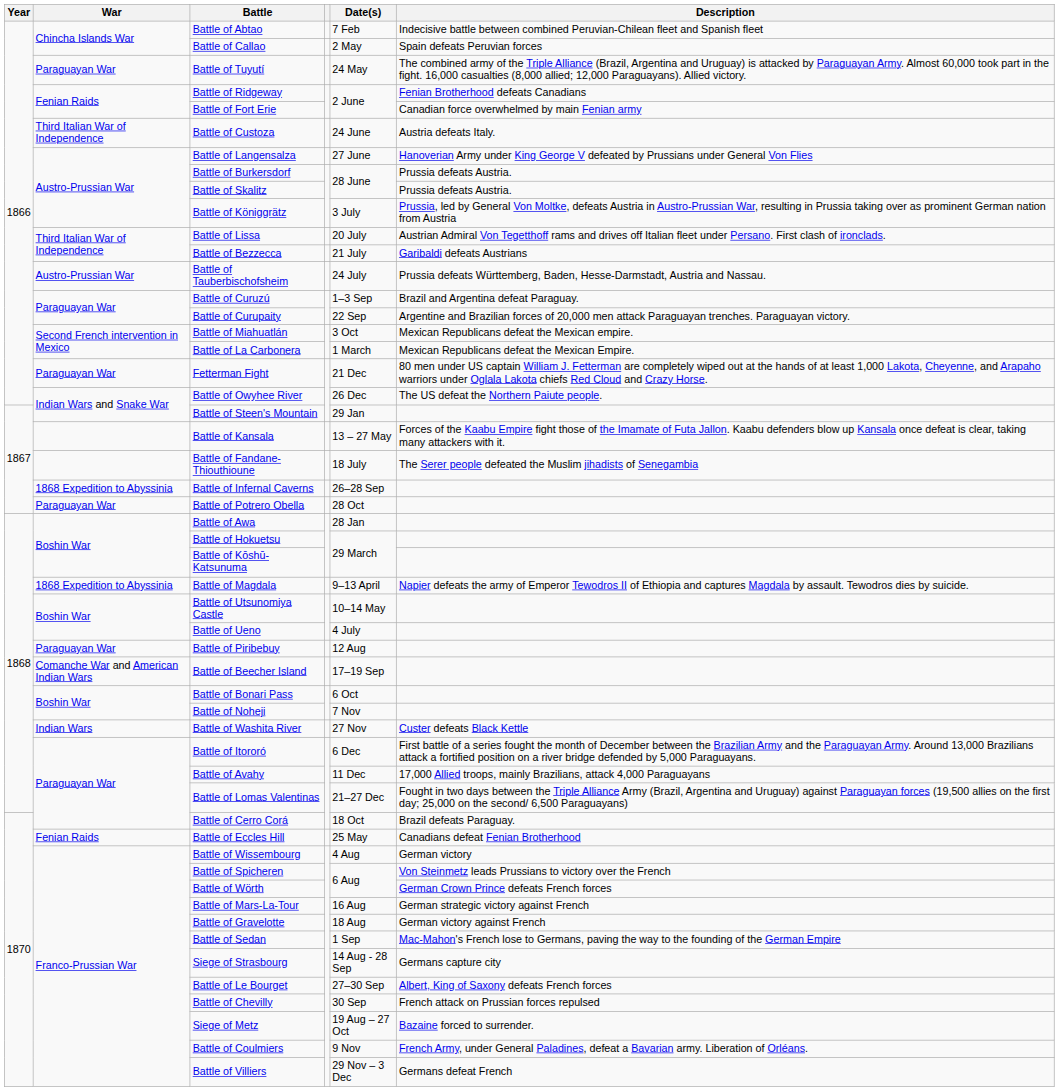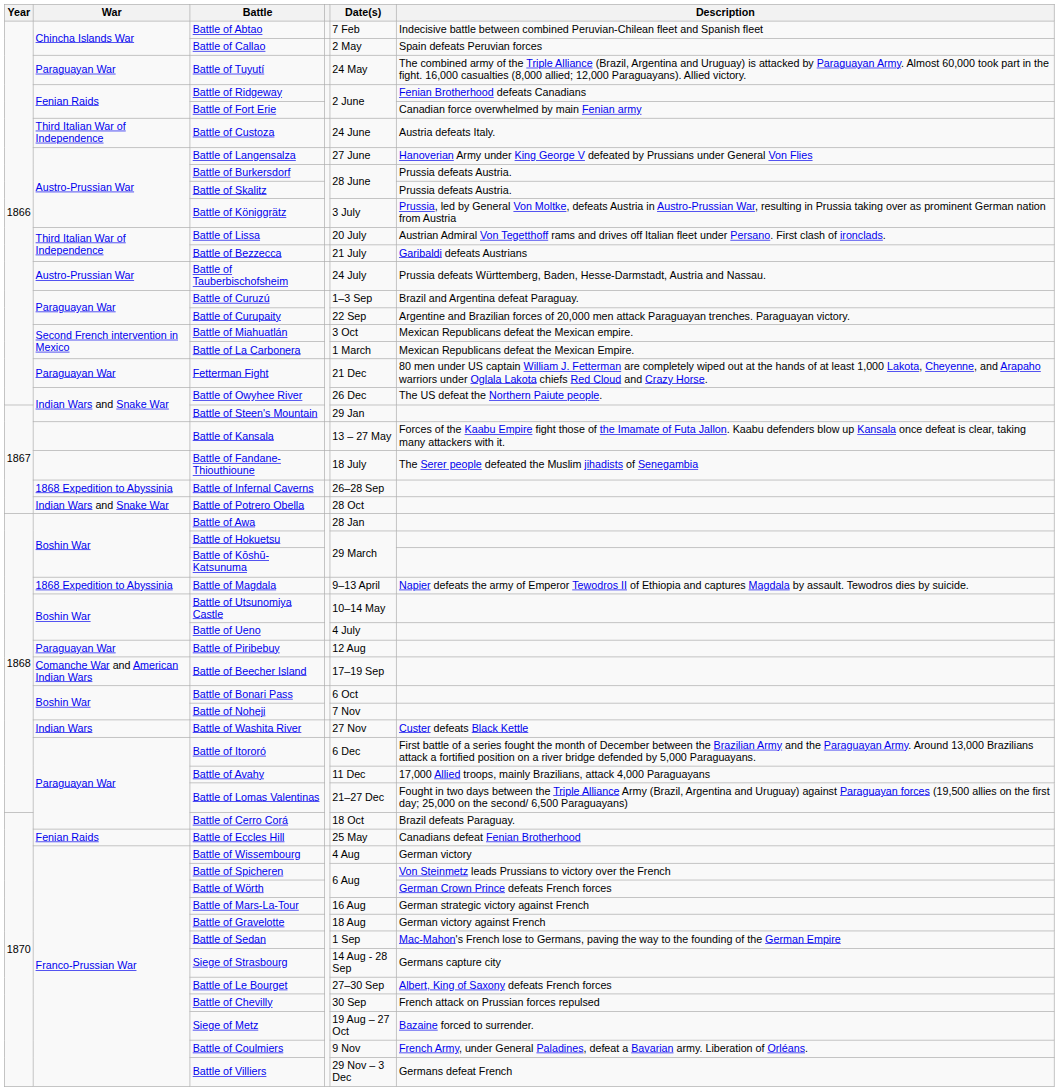Battle of Potrero Obella | War: Paraguayan War -> Indian Wars and Snake War
